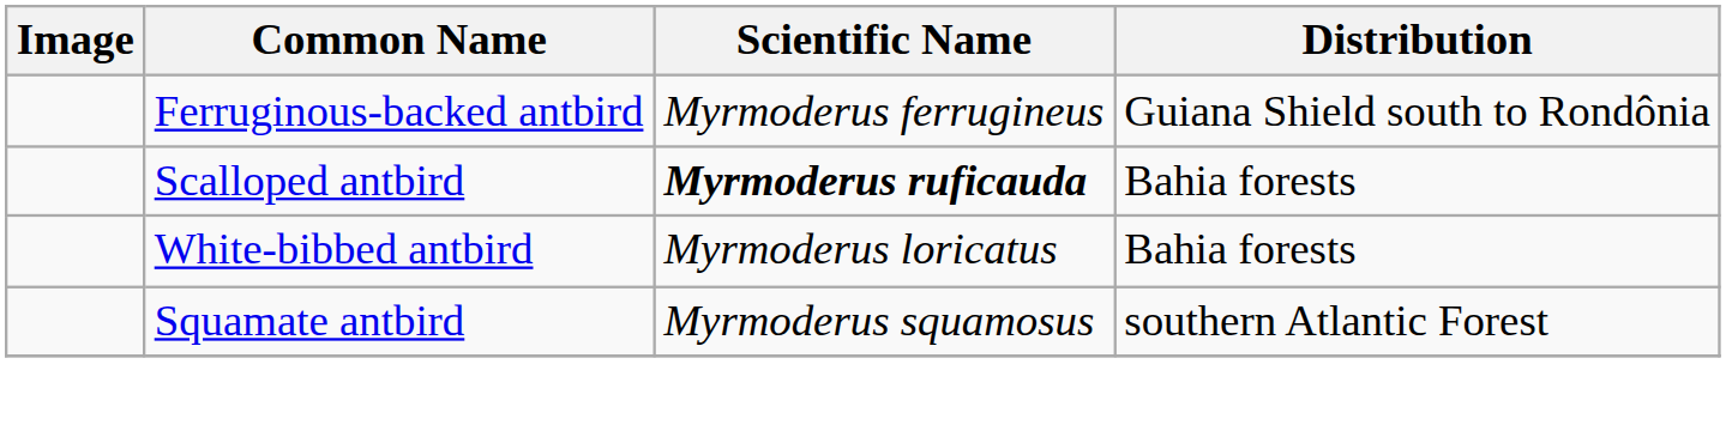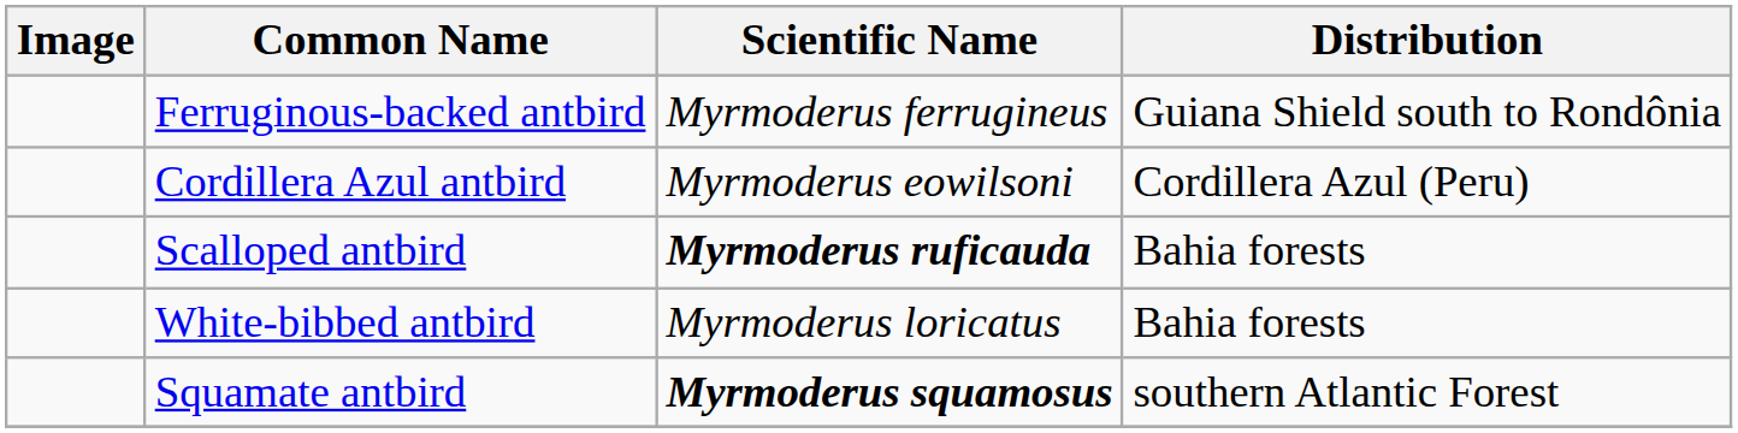+ row: Cordillera Azul antbird | Myrmoderus eowilsoni | Cordillera Azul (Peru)
Squamate antbird | Scientific Name: normal -> bold
